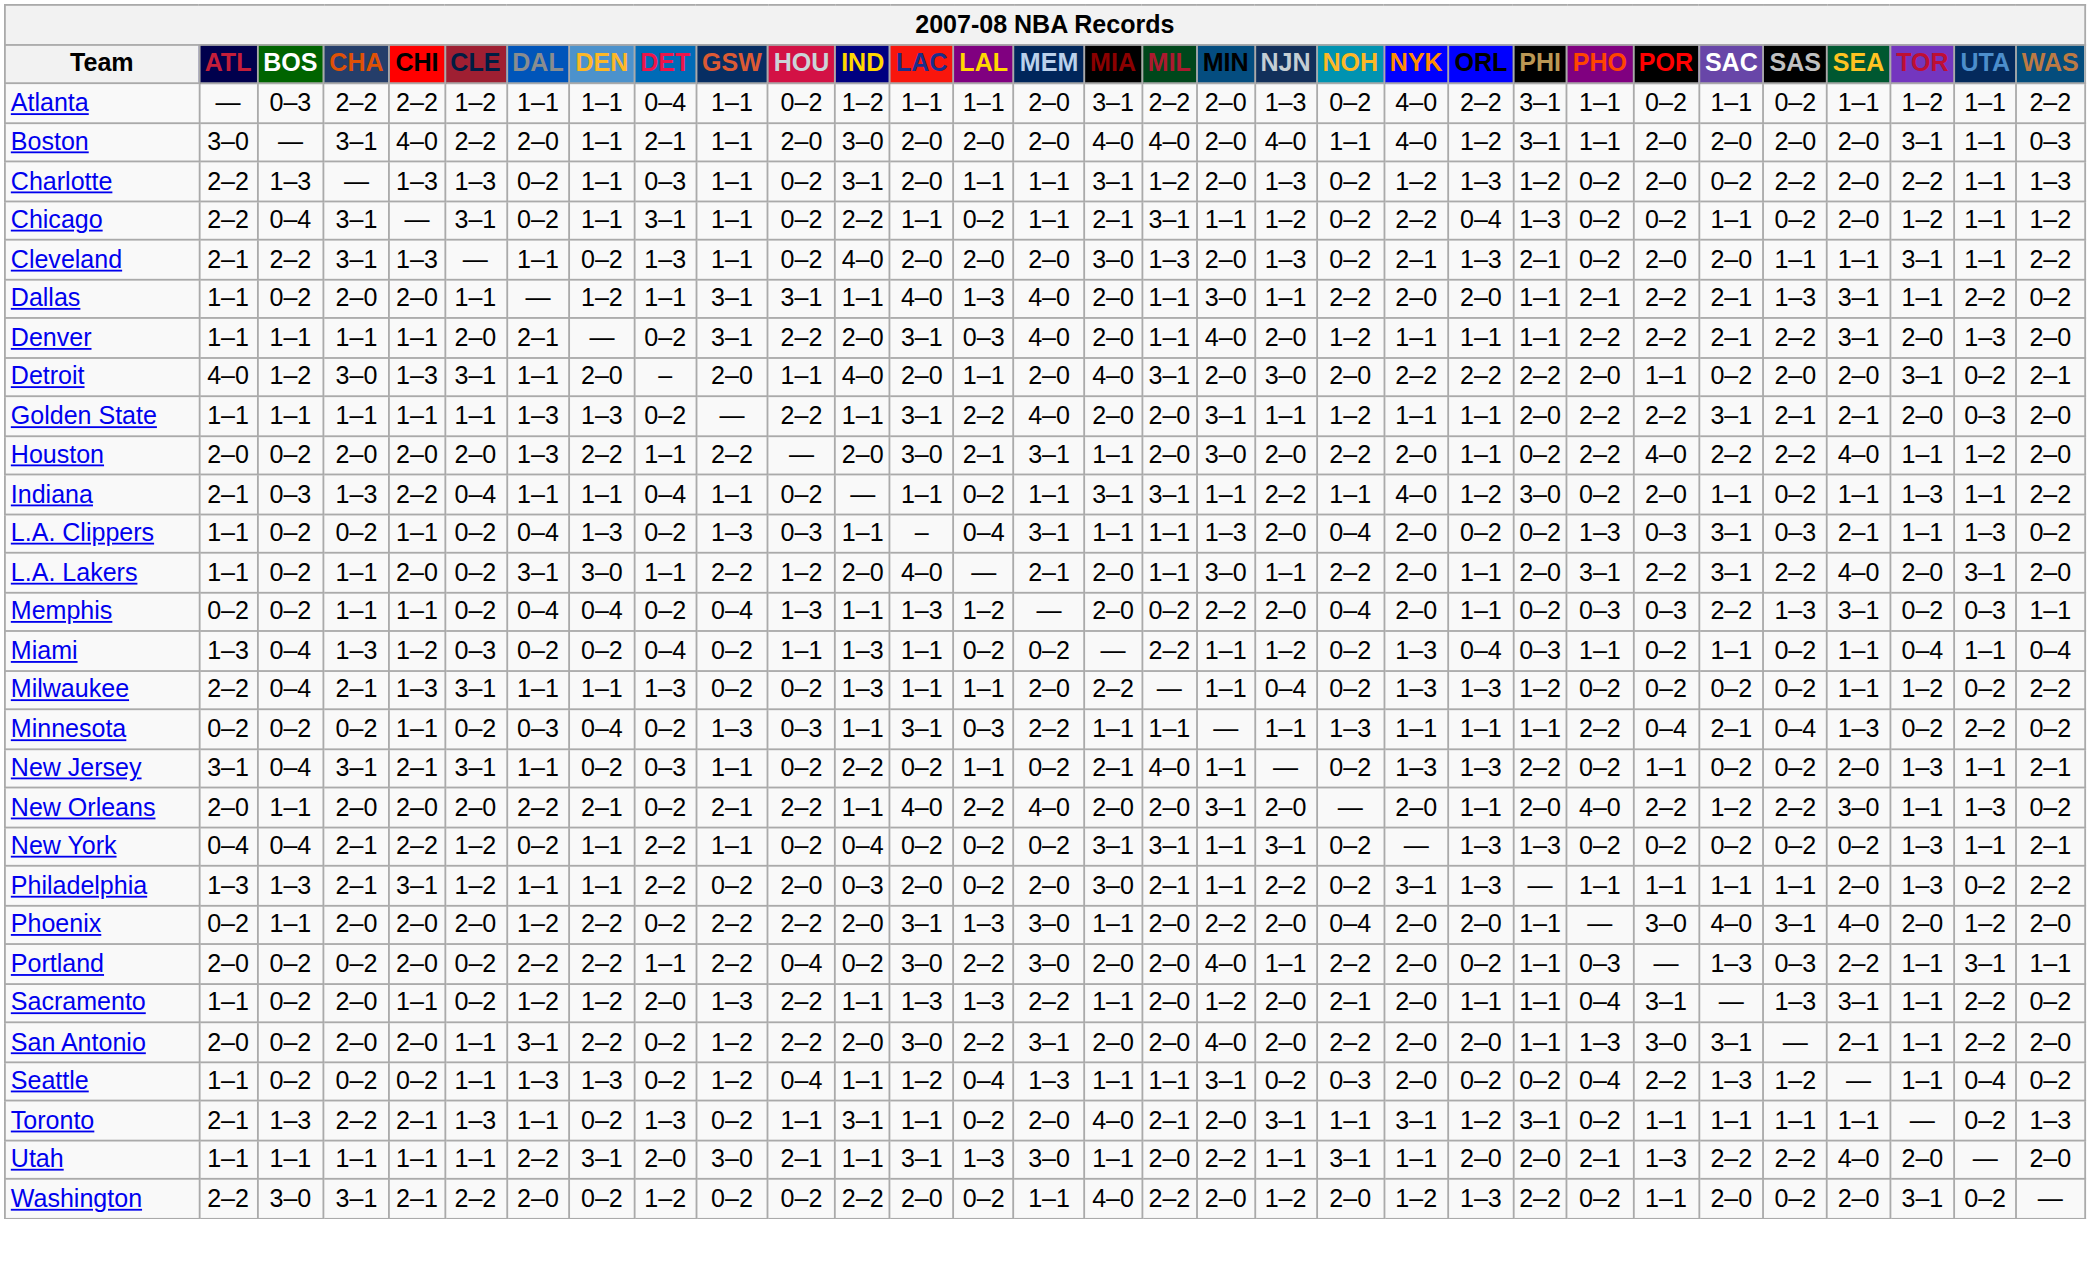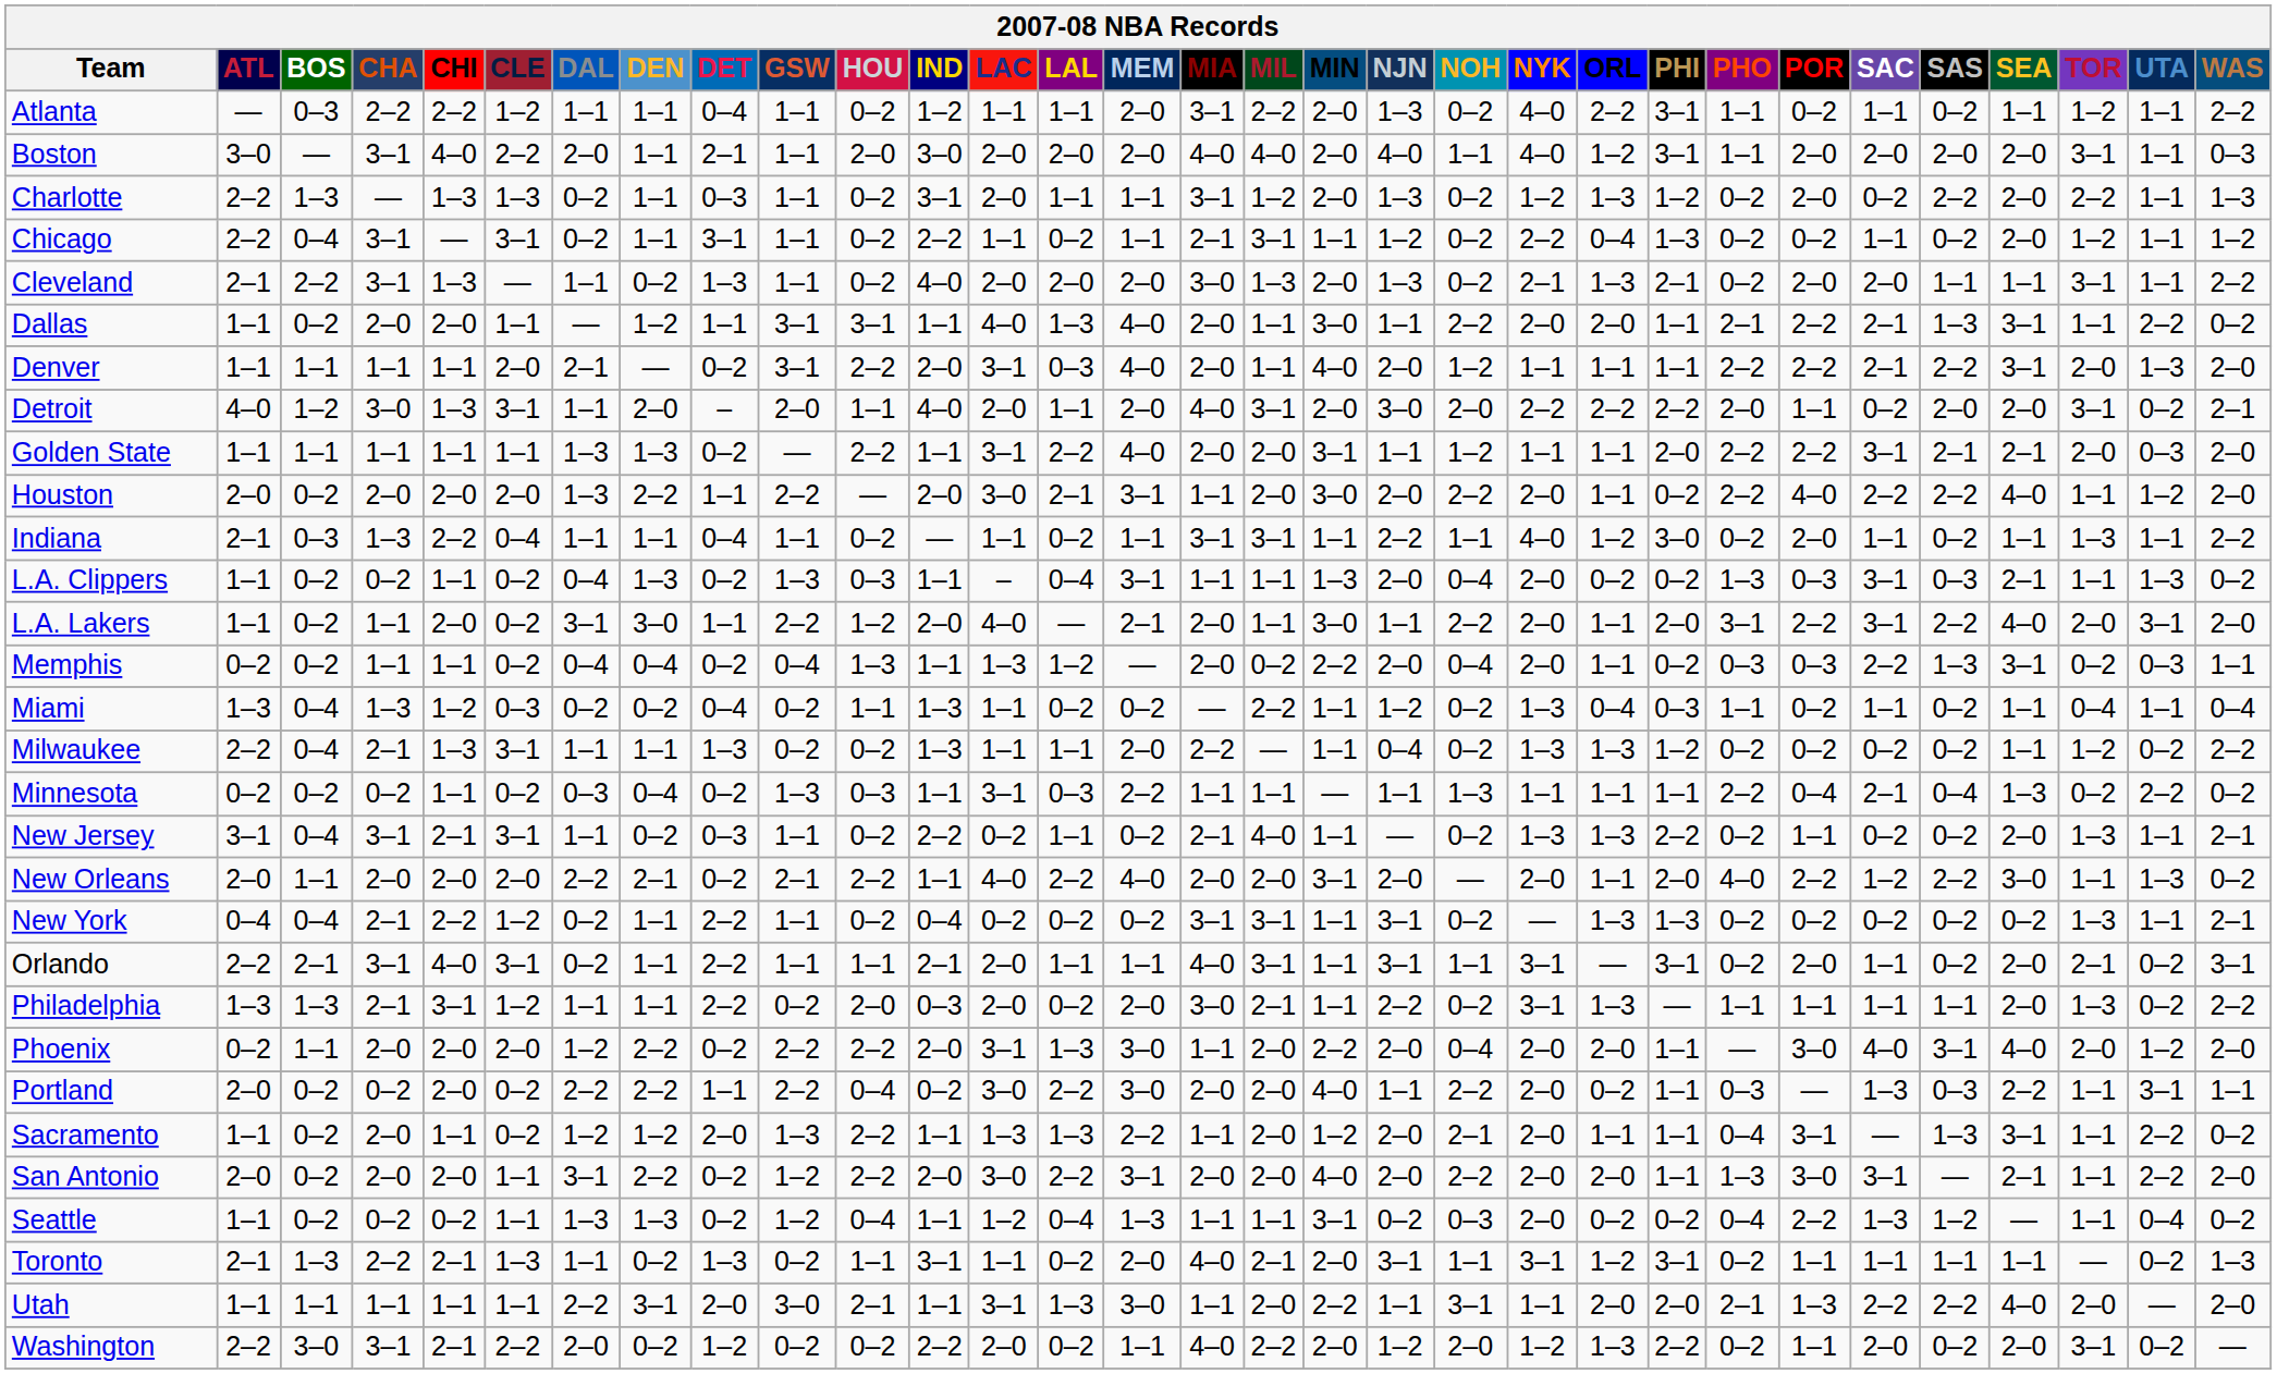+ row: Orlando | 2–2 | 2–1 | 3–1 | 4–0 | 3–1 | 0–2 | 1–1 | 2–2 | 1–1 | 1–1 | 2–1 | 2–0 | 1–1 | 1–1 | 4–0 | 3–1 | 1–1 | 3–1 | 1–1 | 3–1 | — | 3–1 | 0–2 | 2–0 | 1–1 | 0–2 | 2–0 | 2–1 | 0–2 | 3–1
